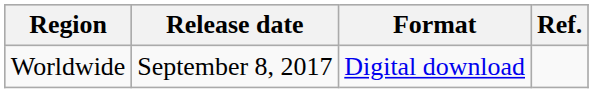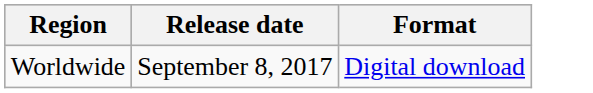- column: Ref.
